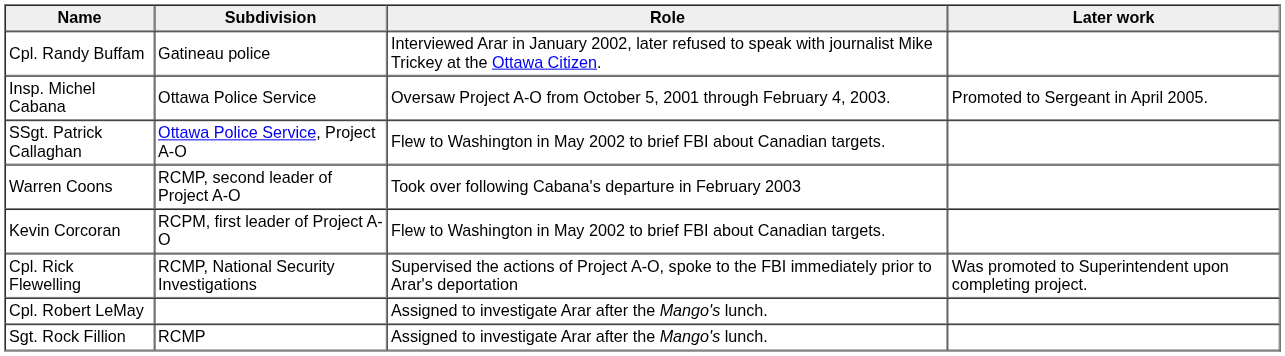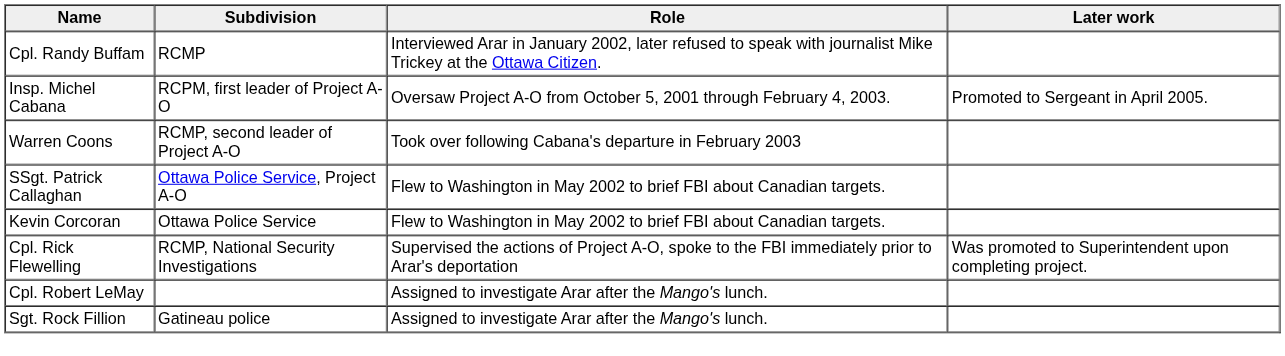Cpl. Randy Buffam | Subdivision: Gatineau police -> RCMP
Insp. Michel Cabana | Subdivision: Ottawa Police Service -> RCPM, first leader of Project A-O
rows swapped: SSgt. Patrick Callaghan <-> Warren Coons
Kevin Corcoran | Subdivision: RCPM, first leader of Project A-O -> Ottawa Police Service
Sgt. Rock Fillion | Subdivision: RCMP -> Gatineau police
